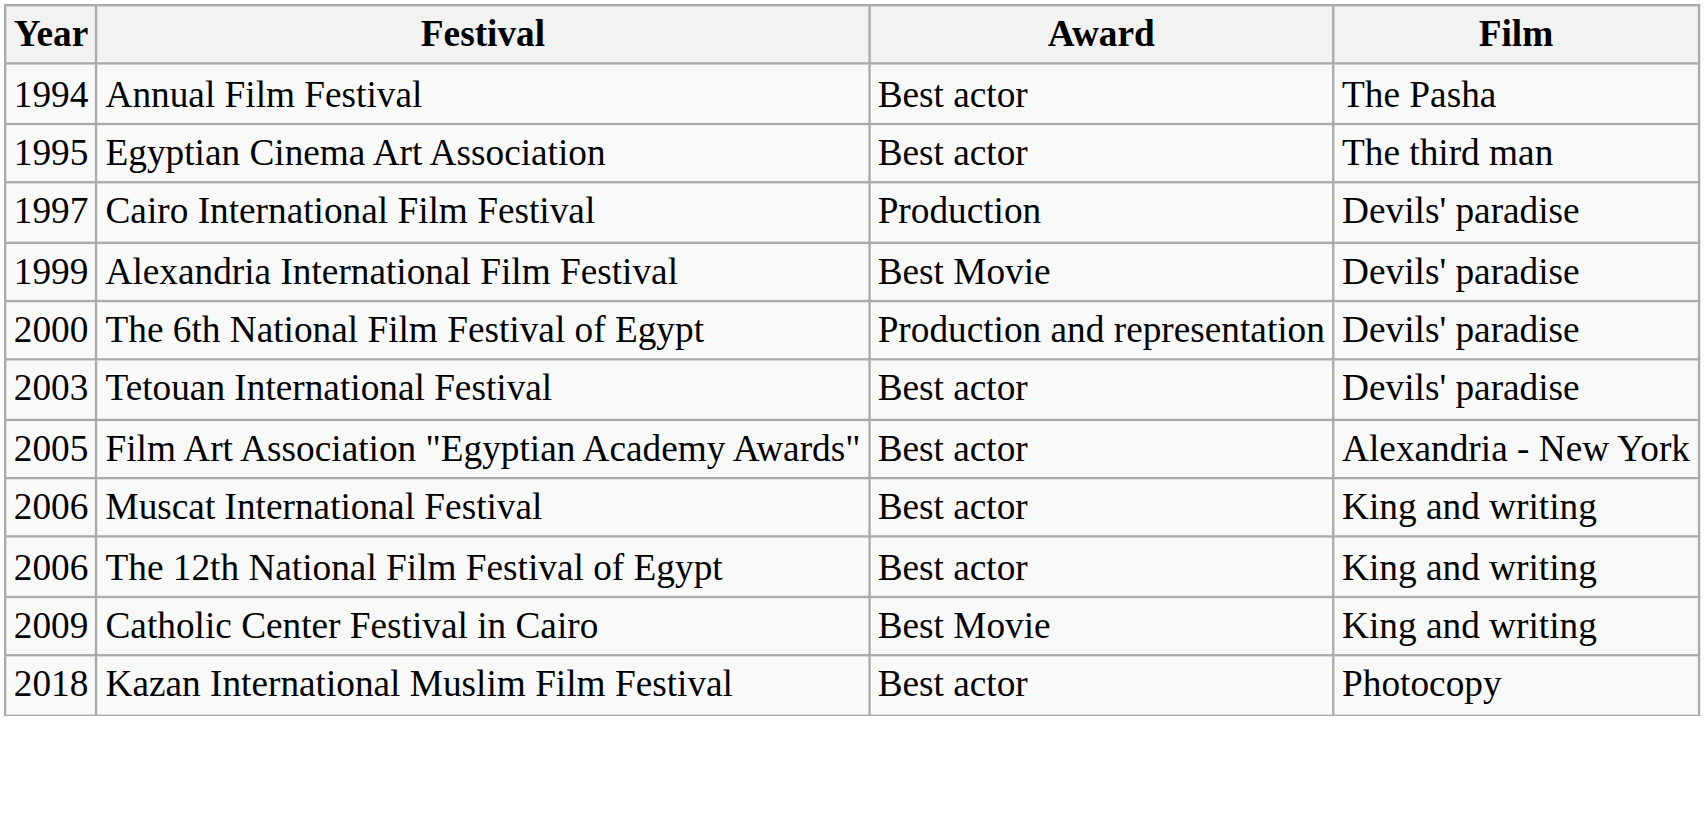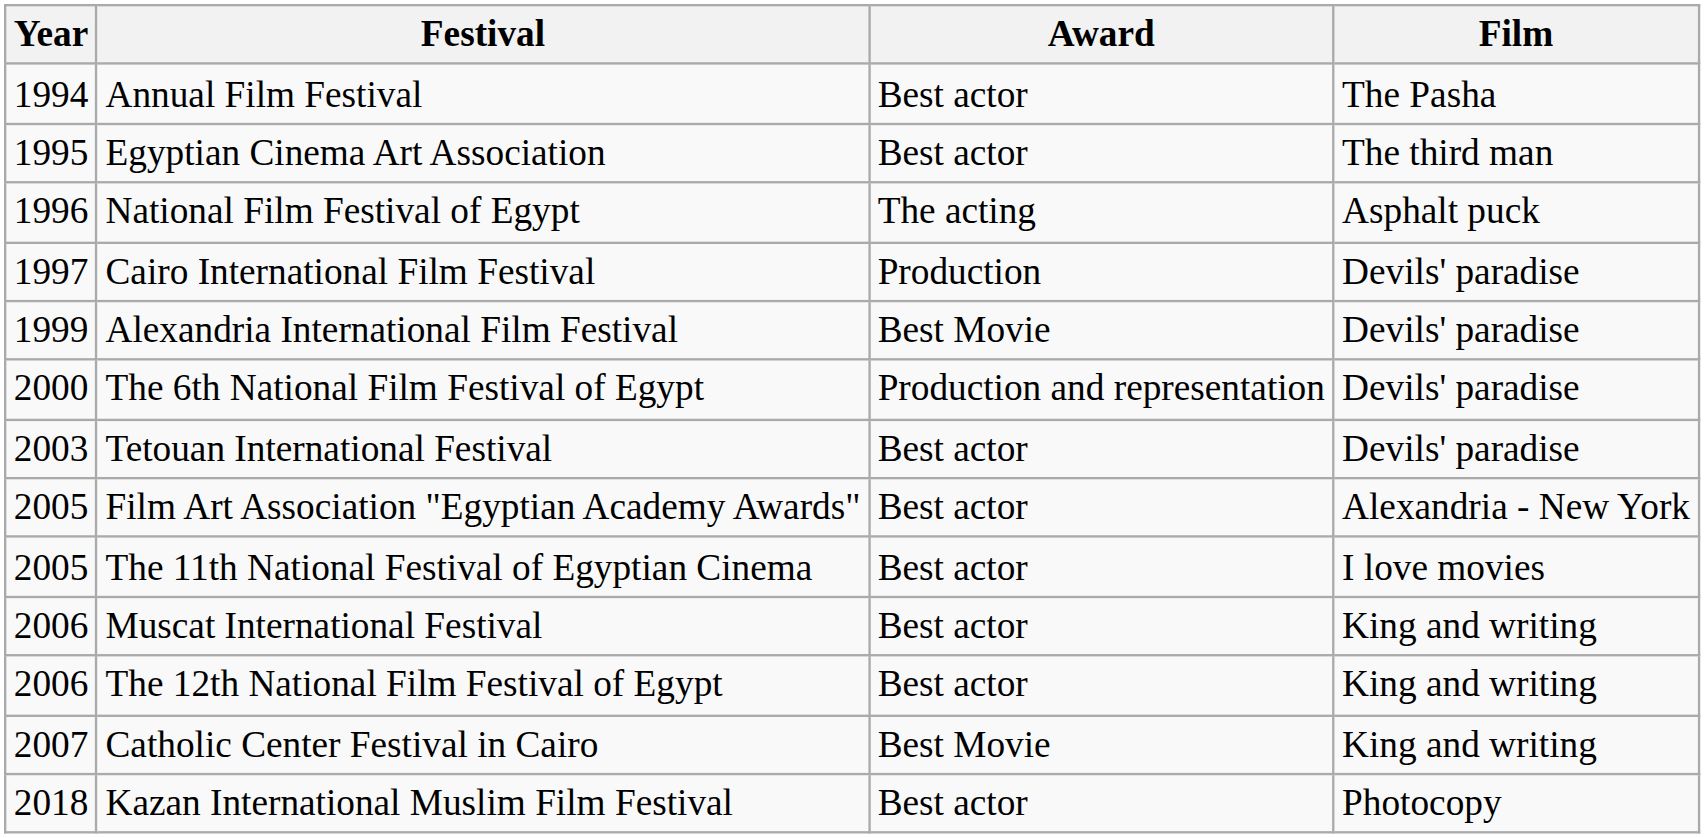+ row: 1996 | National Film Festival of Egypt | The acting | Asphalt puck
+ row: 2005 | The 11th National Festival of Egyptian Cinema | Best actor | I love movies
Catholic Center Festival in Cairo | Year: 2009 -> 2007
